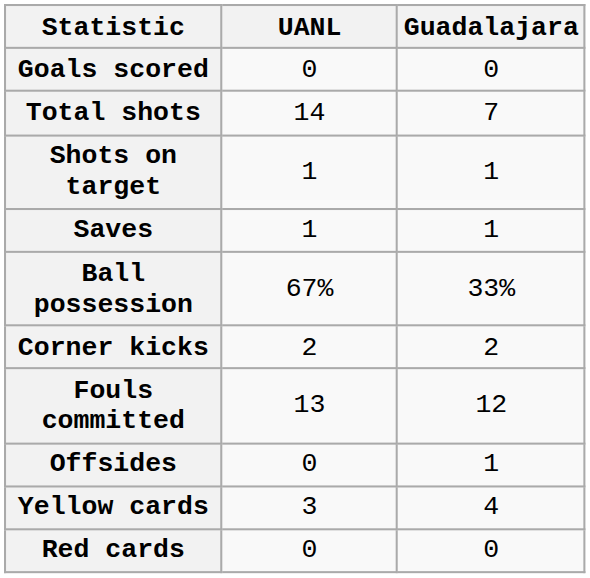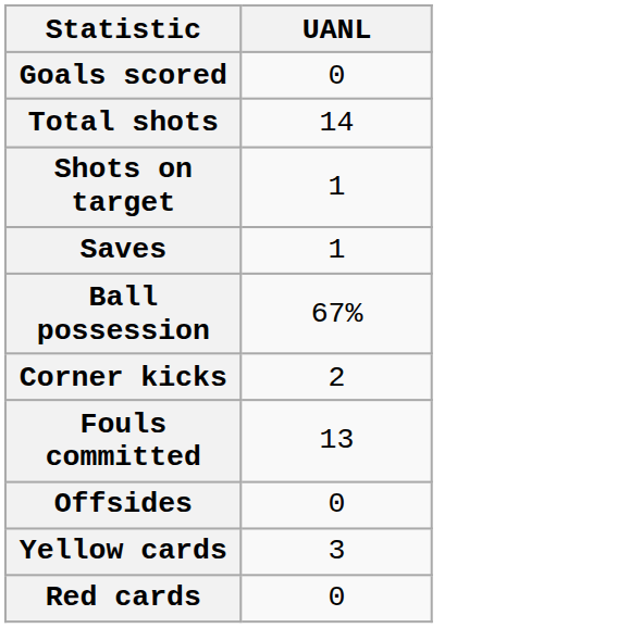- column: Guadalajara | 0 | 7 | 1 | 1 | 33% | 2 | 12 | 1 | 4 | 0
